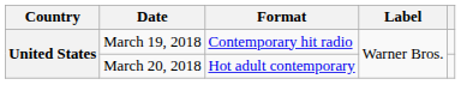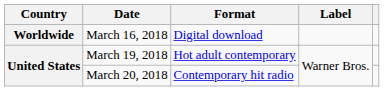+ row: Worldwide | March 16, 2018 | Digital download
March 19, 2018 | Format: Contemporary hit radio -> Hot adult contemporary
March 20, 2018 | Format: Hot adult contemporary -> Contemporary hit radio
